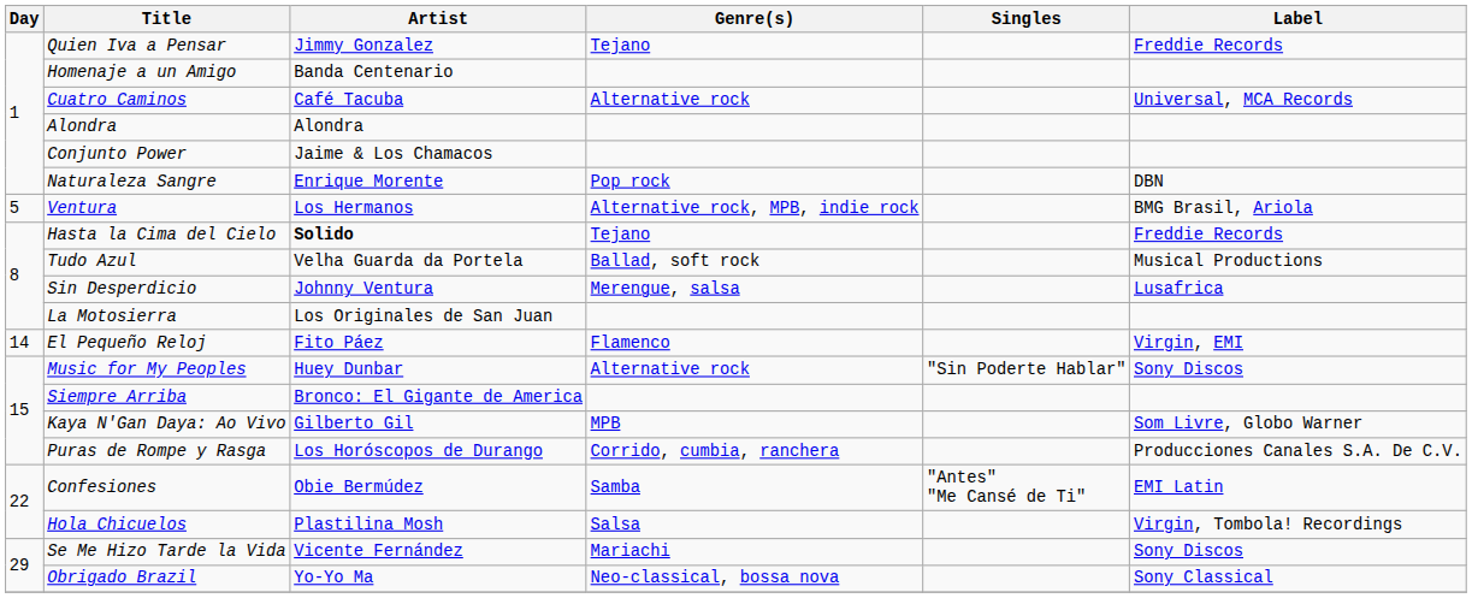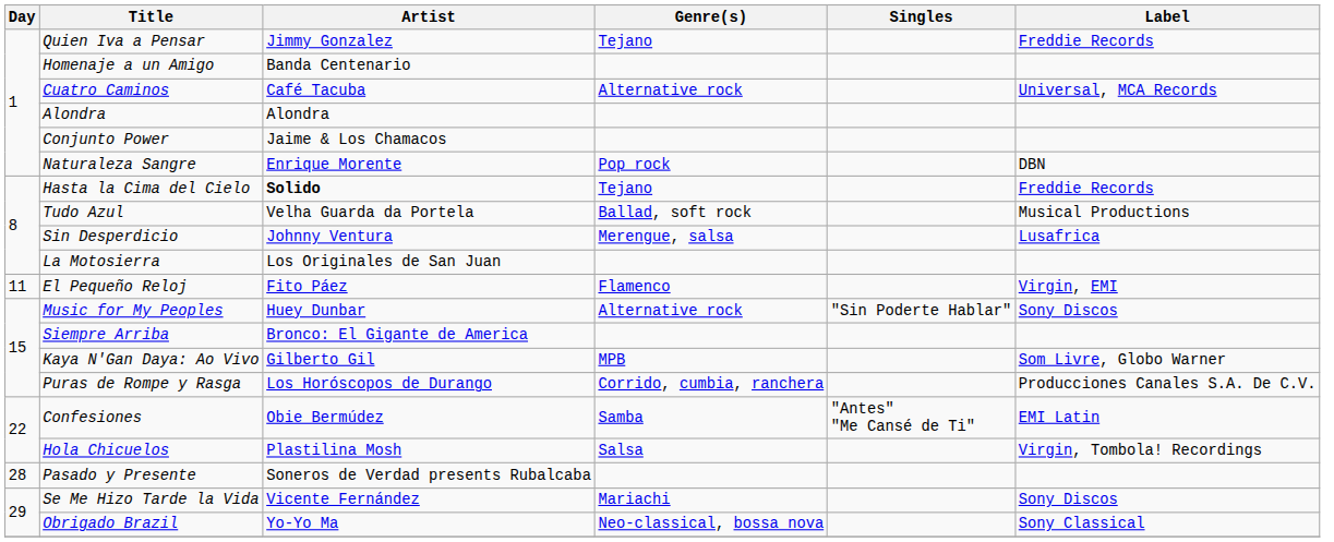- row: 5 | Ventura | Los Hermanos | Alternative rock, MPB, indie rock | BMG Brasil, Ariola
El Pequeño Reloj | Day: 14 -> 11
+ row: 28 | Pasado y Presente | Soneros de Verdad presents Rubalcaba
